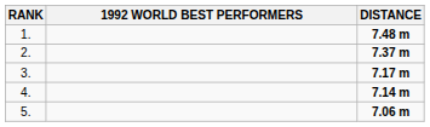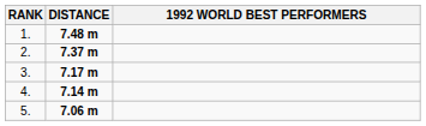columns swapped: 1992 WORLD BEST PERFORMERS <-> DISTANCE
